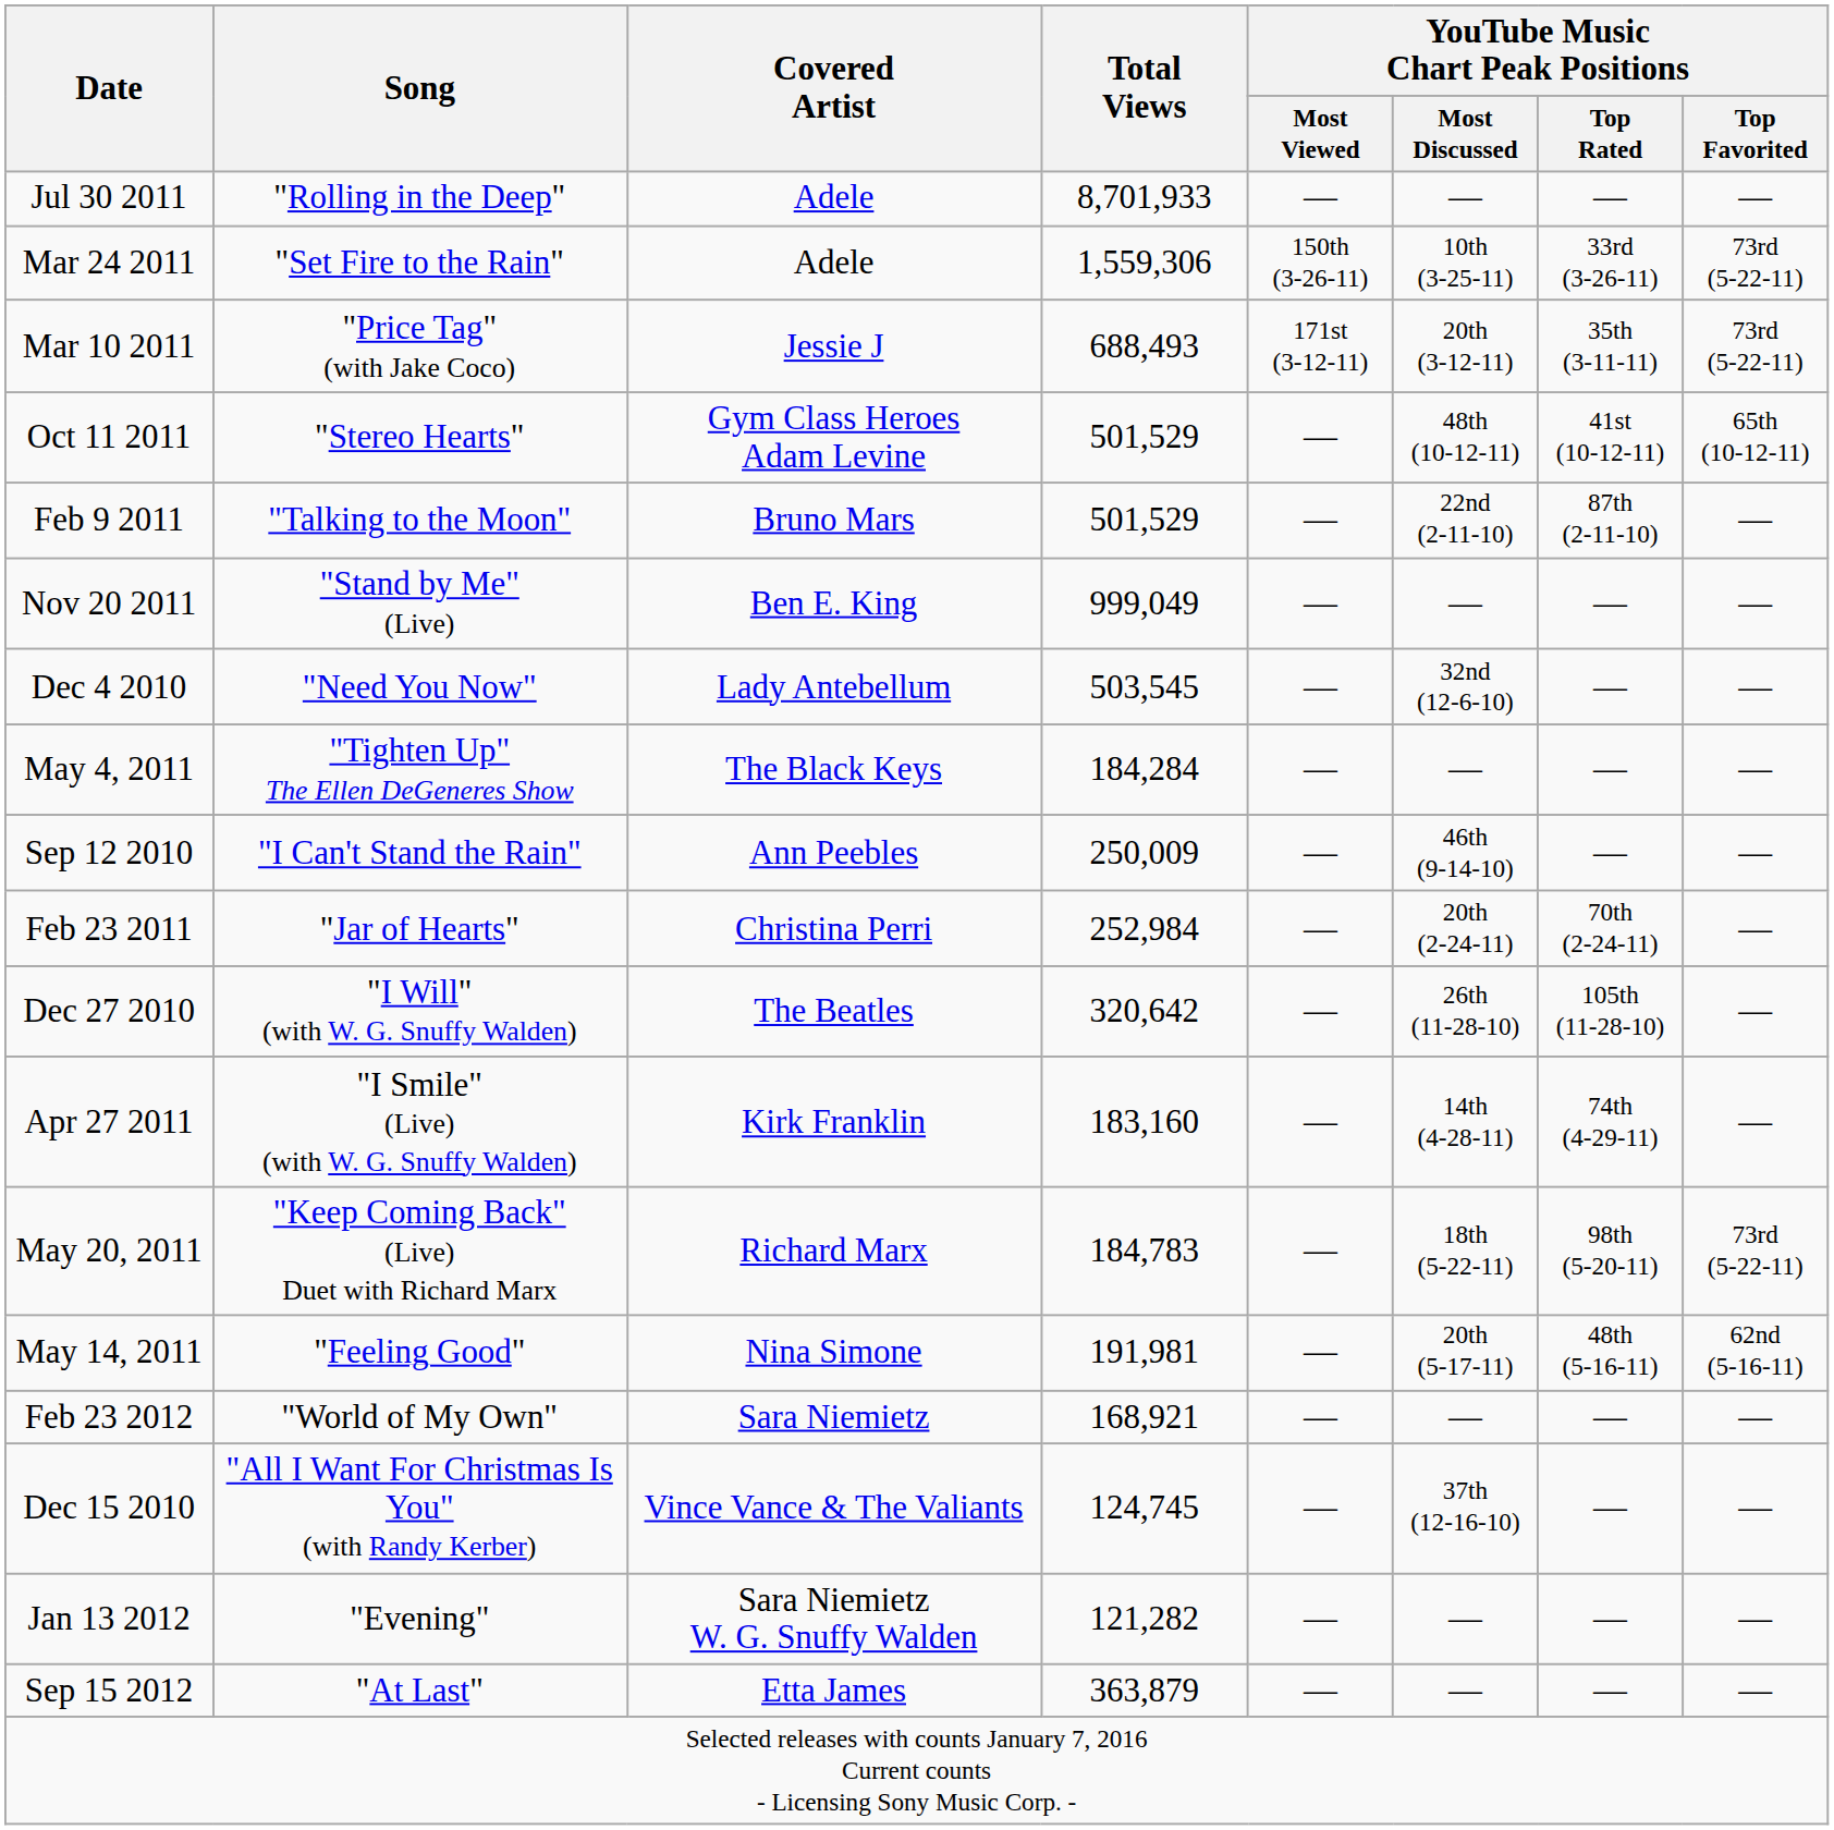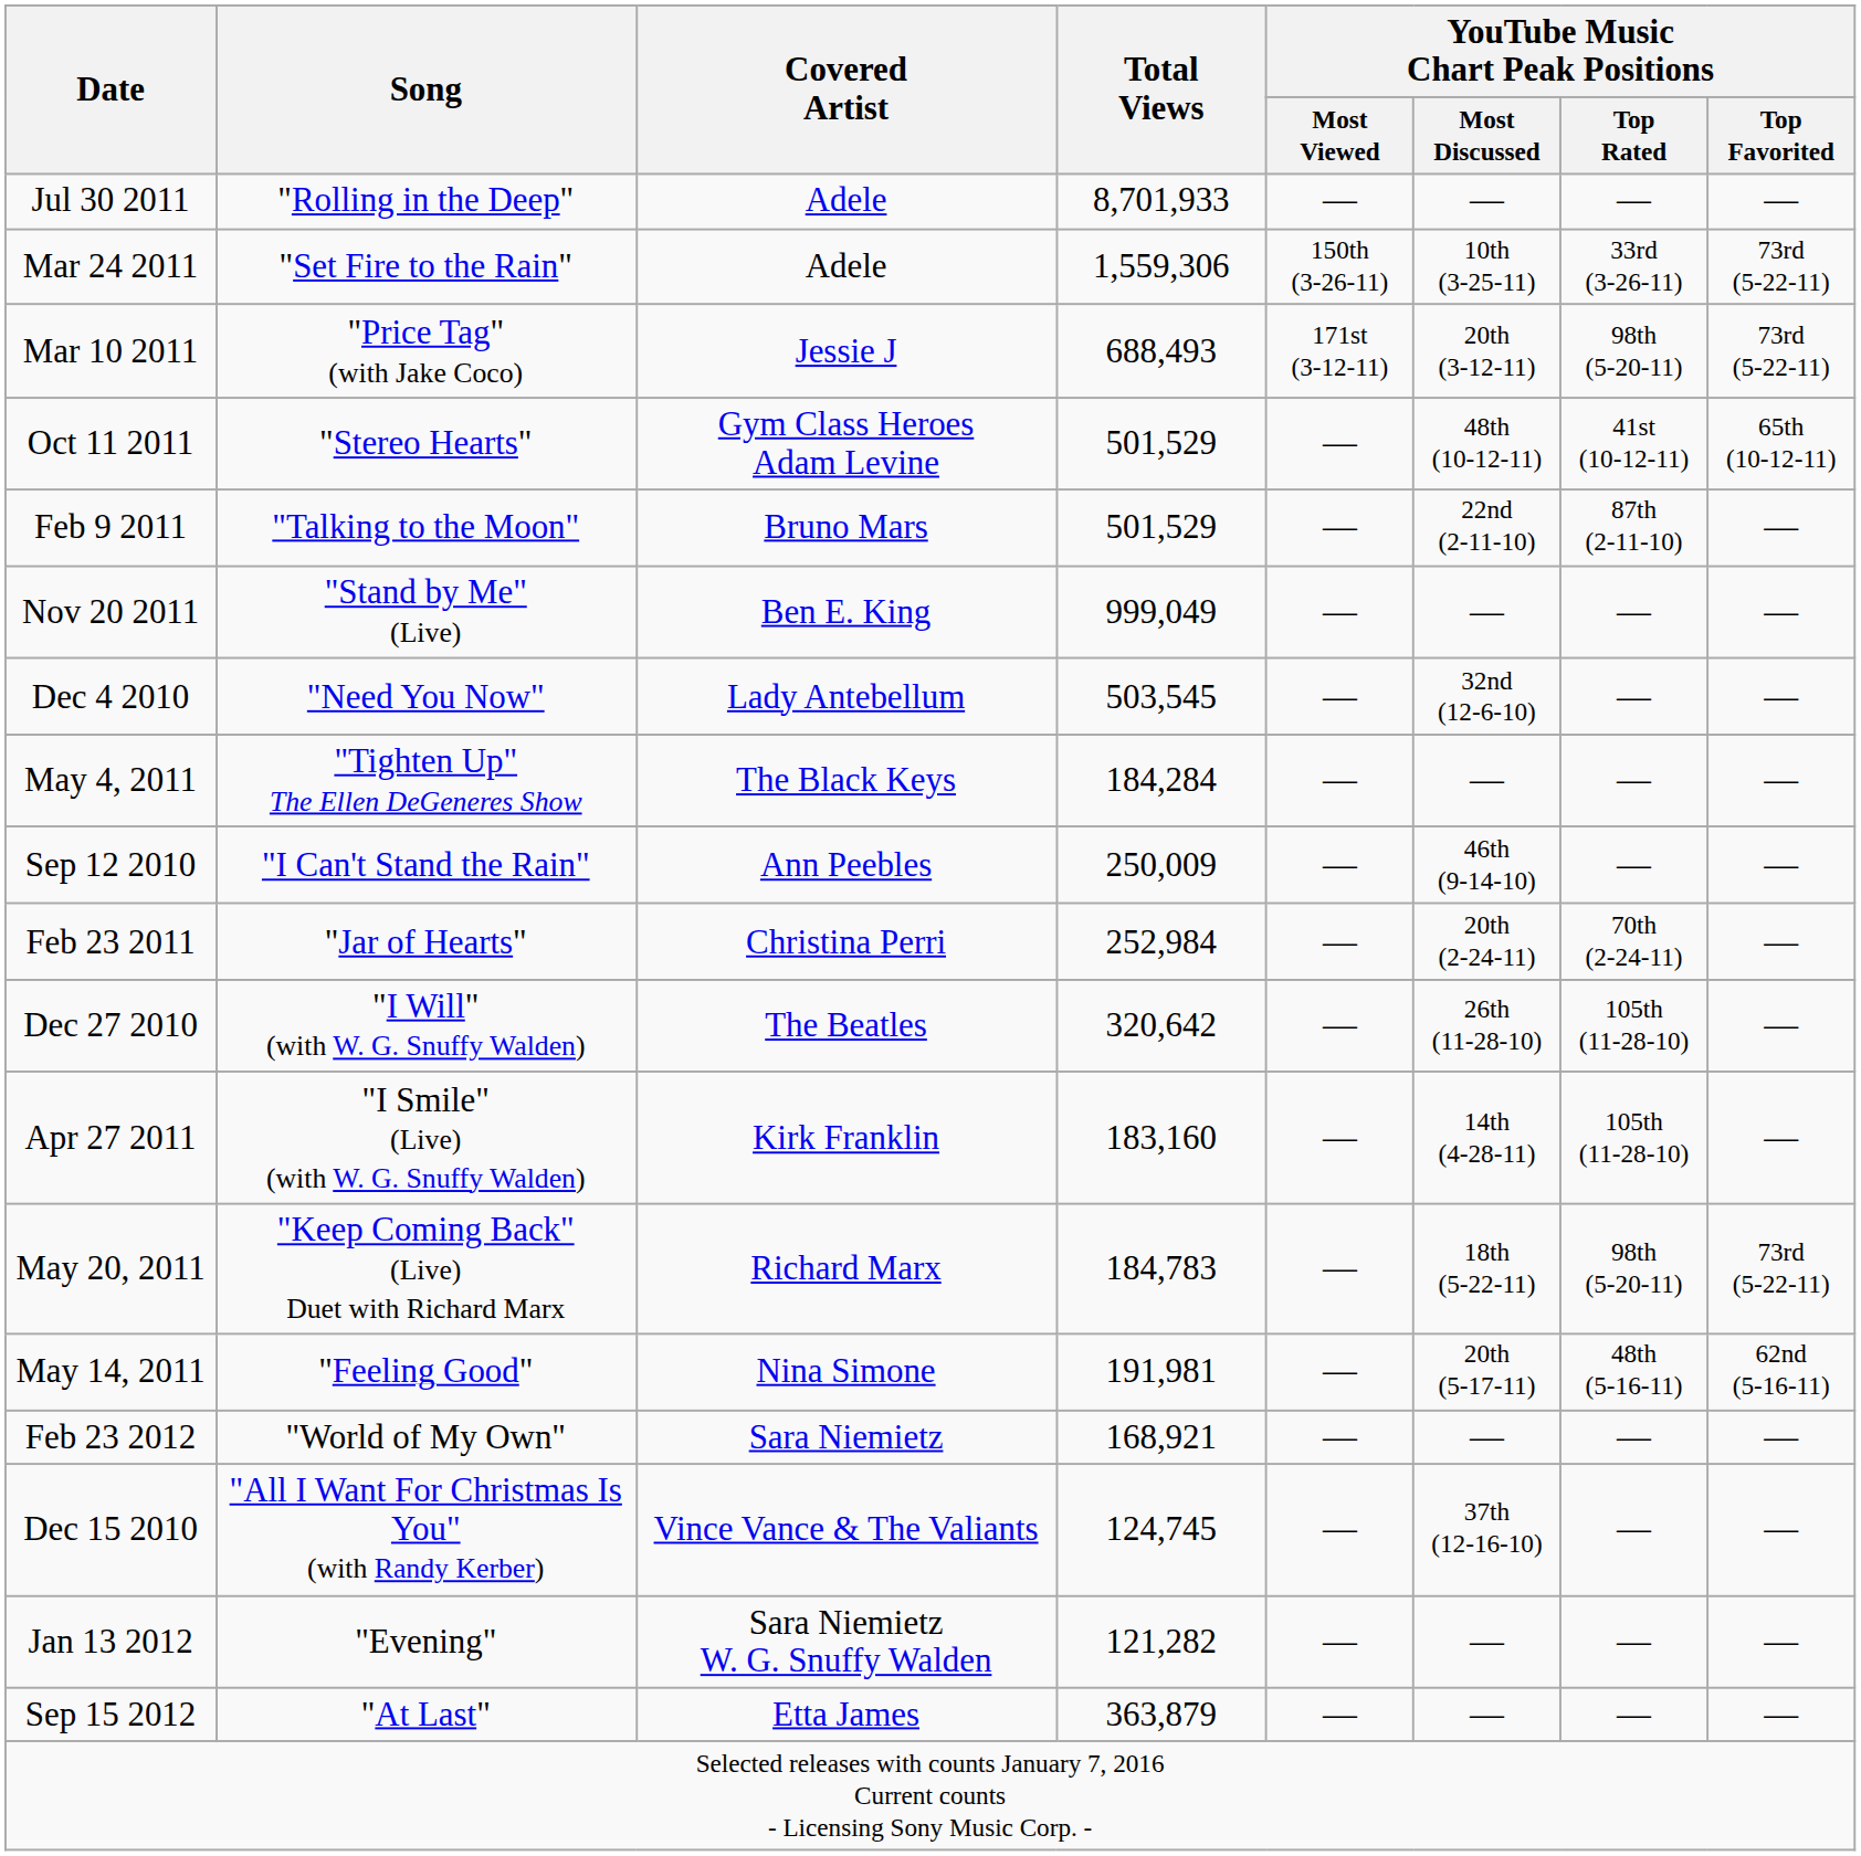Mar 10 2011 | YouTube Music Chart Peak Positions / Top Rated: 35th (3-11-11) -> 98th (5-20-11)
Apr 27 2011 | YouTube Music Chart Peak Positions / Top Rated: 74th (4-29-11) -> 105th (11-28-10)
